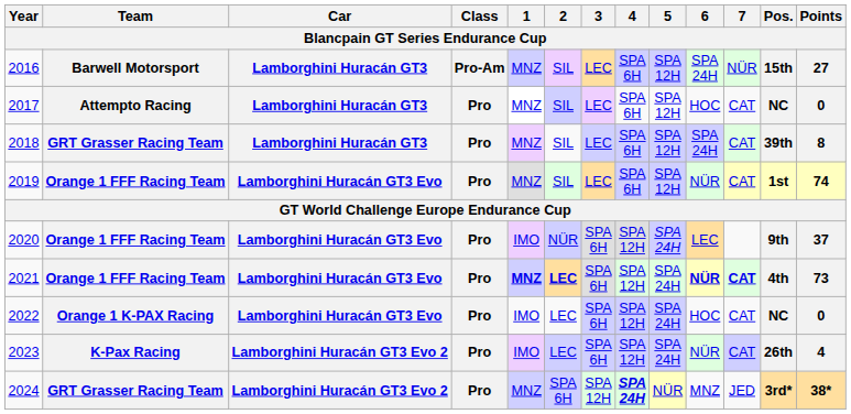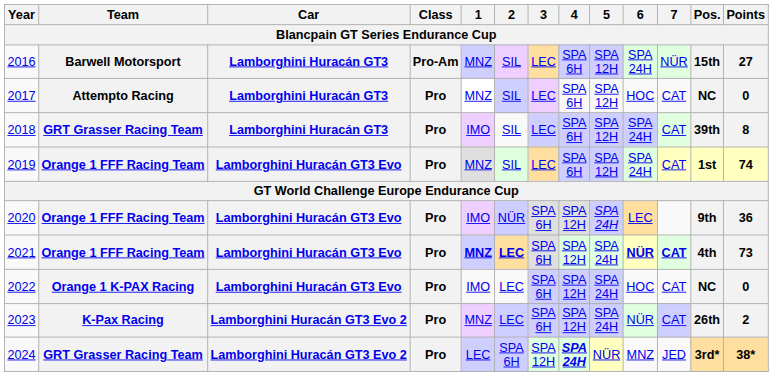2018 | 1: MNZ -> IMO
2019 | 6: NÜR -> SPA 24H
2020 | Points: 37 -> 36
2023 | 1: IMO -> MNZ
2023 | Points: 4 -> 2
2024 | 1: MNZ -> LEC
